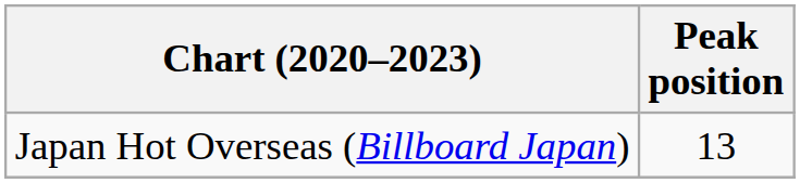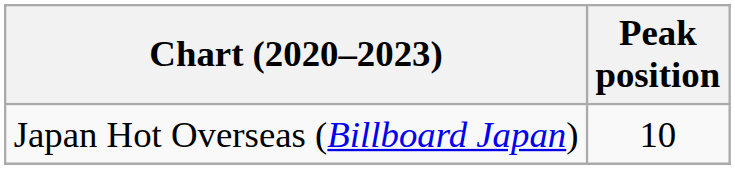Japan Hot Overseas (Billboard Japan) | Peak position: 13 -> 10
